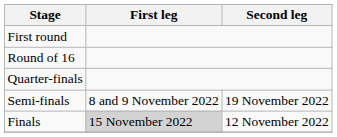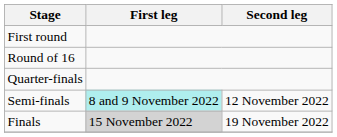Semi-finals | First leg: no background -> paleturquoise background
Semi-finals | Second leg: 19 November 2022 -> 12 November 2022
Finals | Second leg: 12 November 2022 -> 19 November 2022
